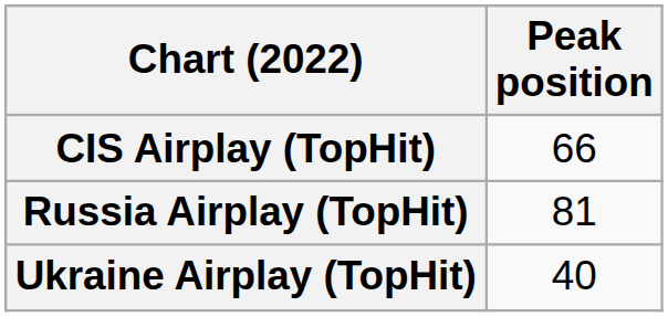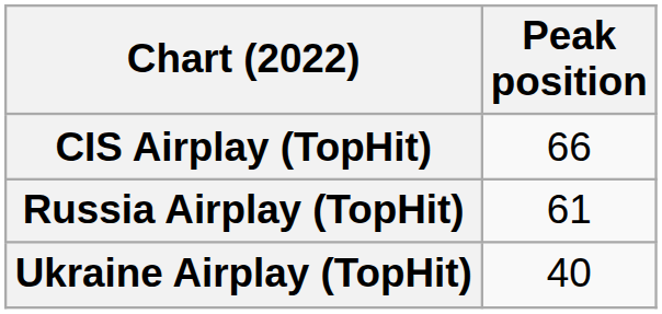Russia Airplay (TopHit) | Peak position: 81 -> 61
